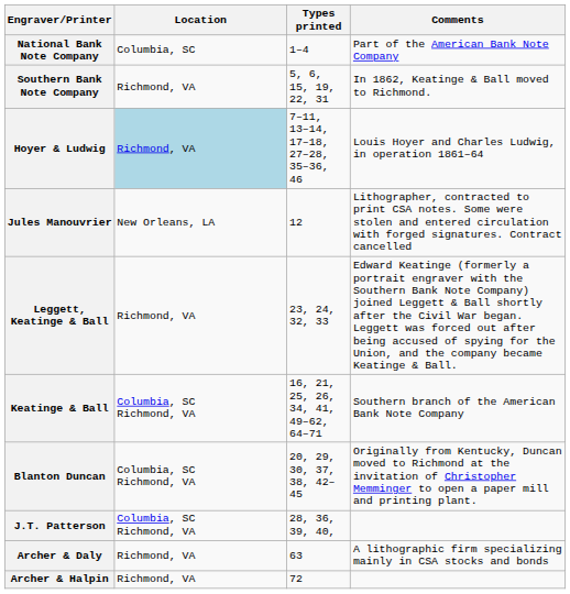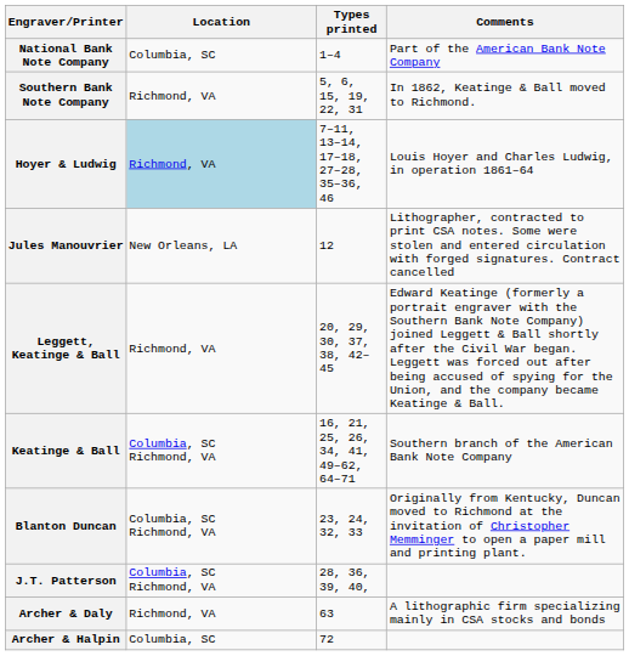Leggett, Keatinge & Ball | Types printed: 23, 24, 32, 33 -> 20, 29, 30, 37, 38, 42–45
Blanton Duncan | Types printed: 20, 29, 30, 37, 38, 42–45 -> 23, 24, 32, 33
Archer & Halpin | Location: Richmond, VA -> Columbia, SC
